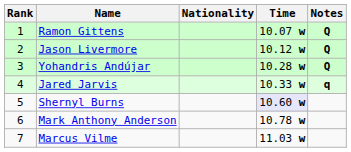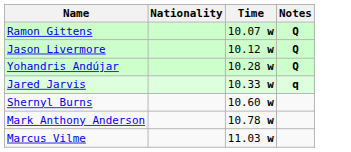- column: Rank | 1 | 2 | 3 | 4 | 5 | 6 | 7
Shernyl Burns | Time: lavender background -> no background
